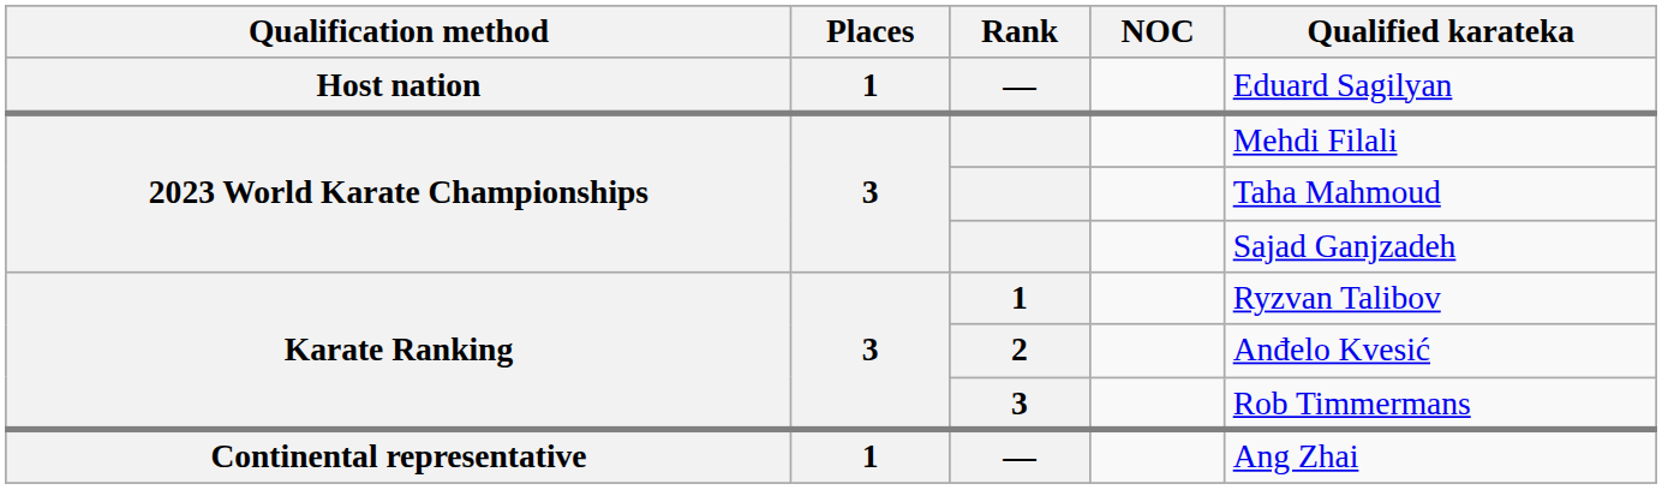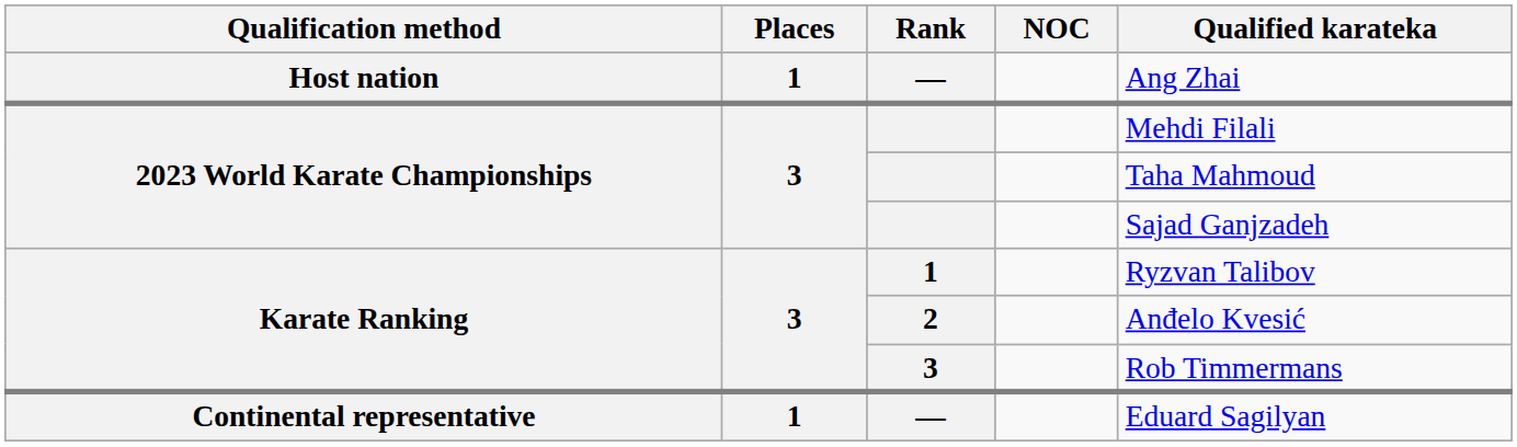Host nation / — | Qualified karateka: Eduard Sagilyan -> Ang Zhai
Continental representative / — | Qualified karateka: Ang Zhai -> Eduard Sagilyan
